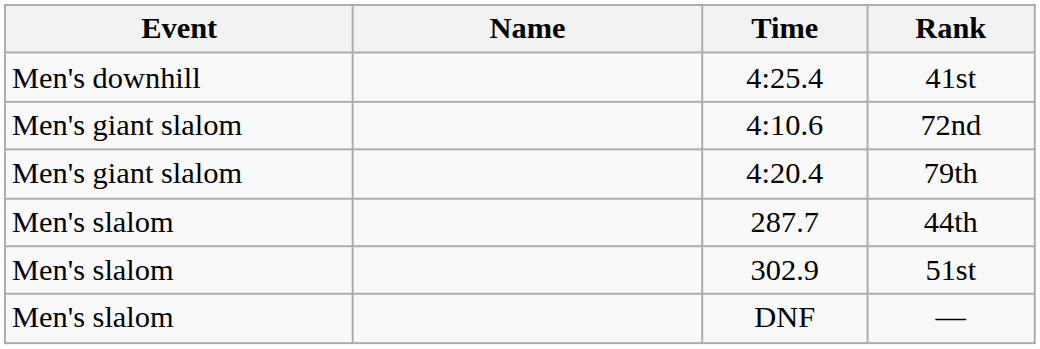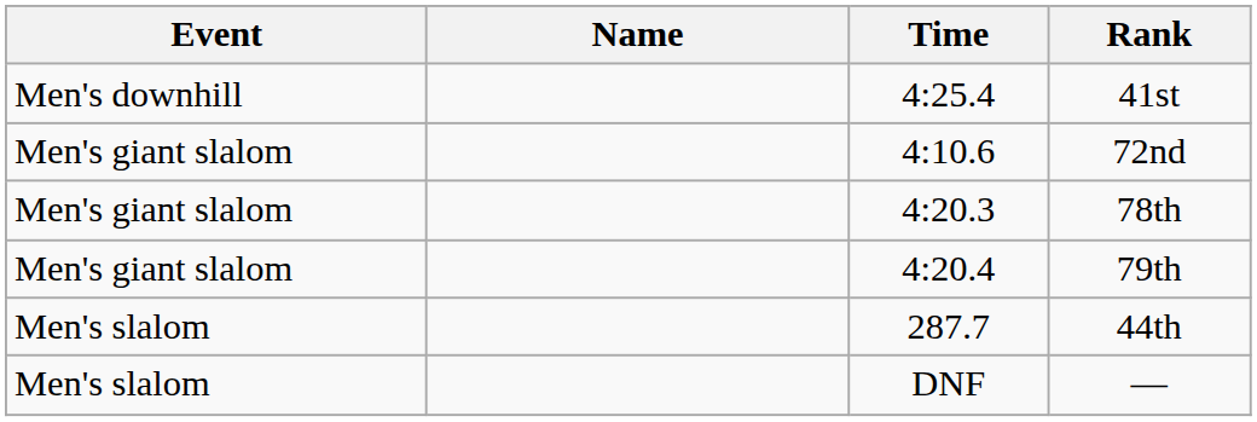+ row: Men's giant slalom | 4:20.3 | 78th
- row: Men's slalom | 302.9 | 51st
